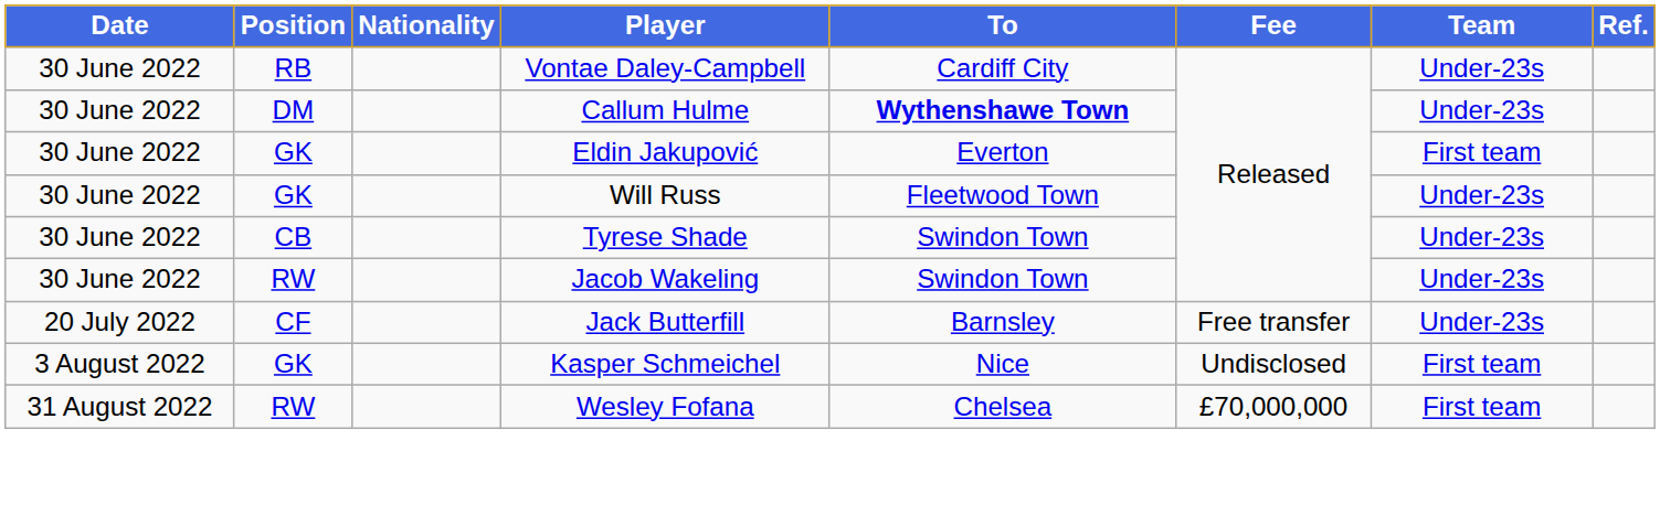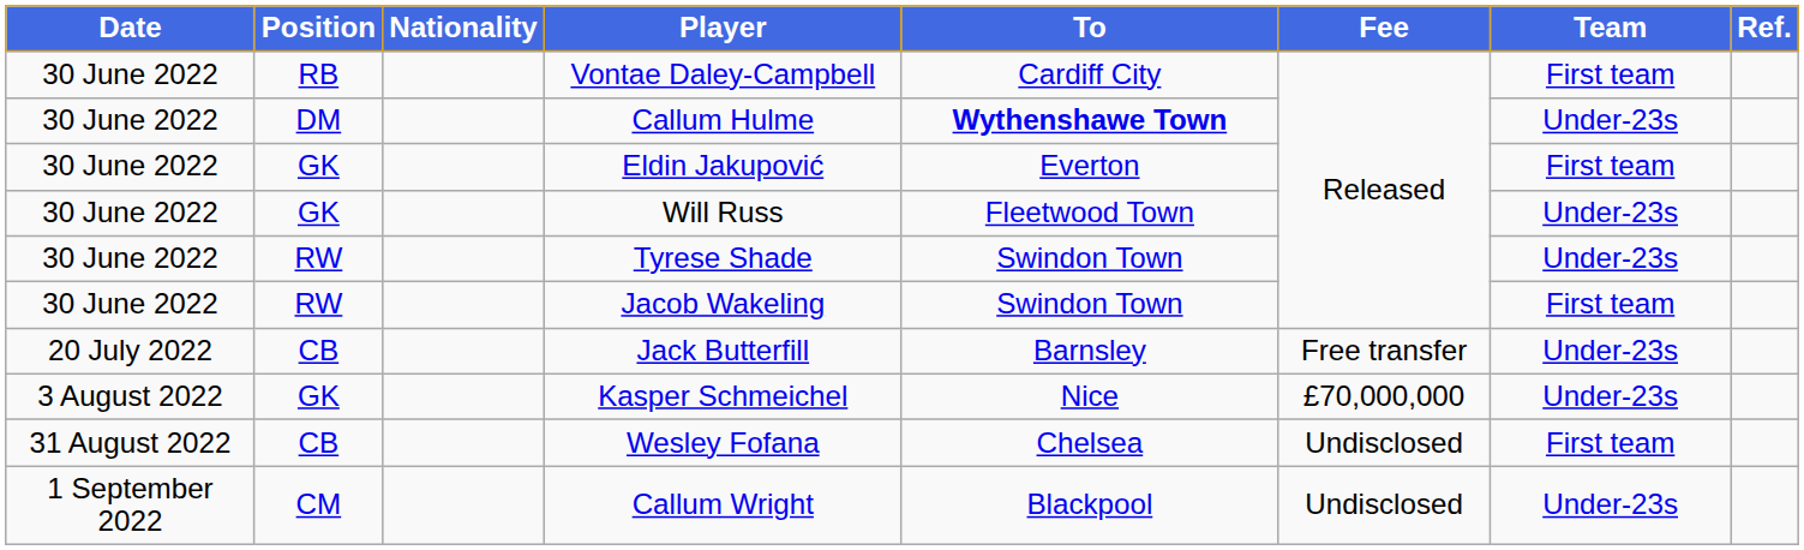Vontae Daley-Campbell | Team: Under-23s -> First team
Tyrese Shade | Position: CB -> RW
Jacob Wakeling | Team: Under-23s -> First team
Jack Butterfill | Position: CF -> CB
Kasper Schmeichel | Fee: Undisclosed -> £70,000,000
Kasper Schmeichel | Team: First team -> Under-23s
Wesley Fofana | Position: RW -> CB
Wesley Fofana | Fee: £70,000,000 -> Undisclosed
+ row: 1 September 2022 | CM | Callum Wright | Blackpool | Undisclosed | Under-23s
